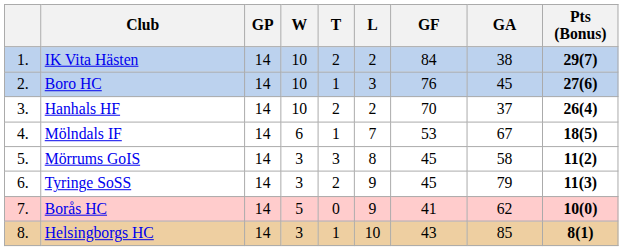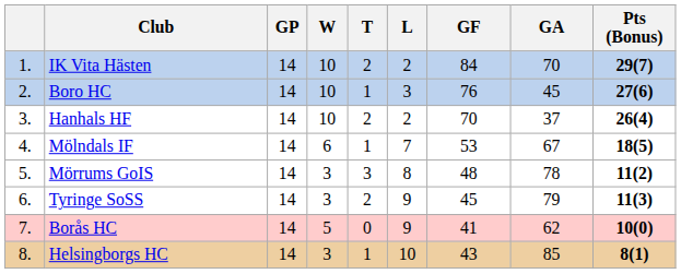IK Vita Hästen | GA: 38 -> 70
Mörrums GoIS | GF: 45 -> 48
Mörrums GoIS | GA: 58 -> 78
